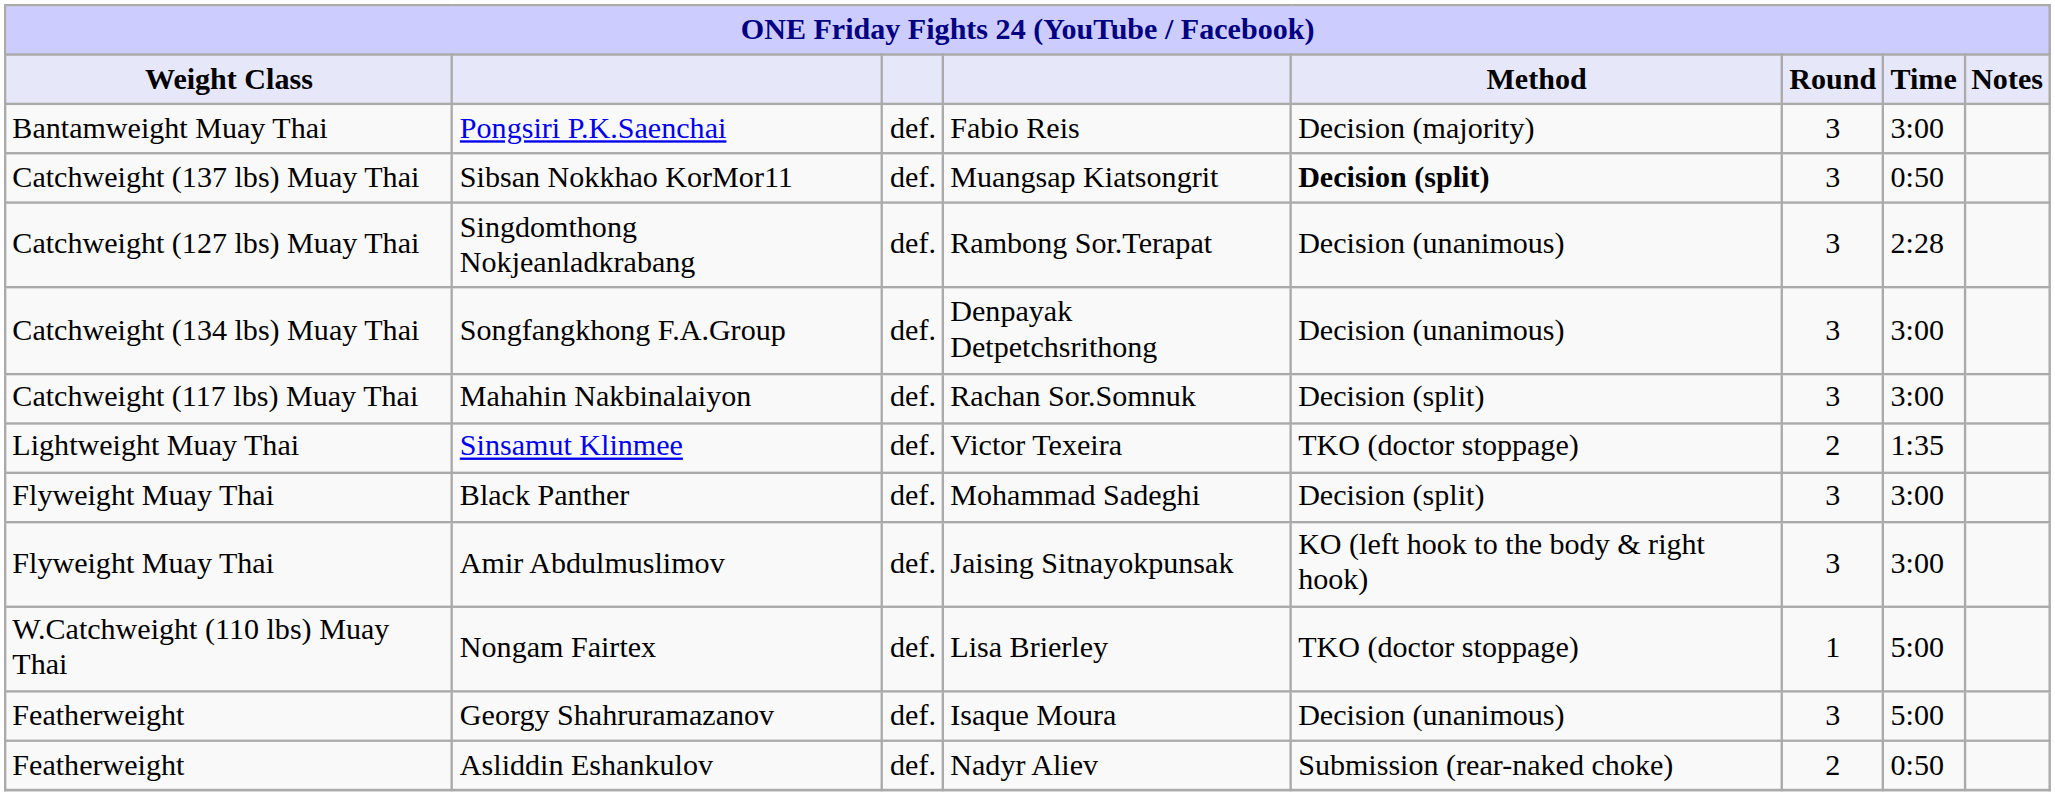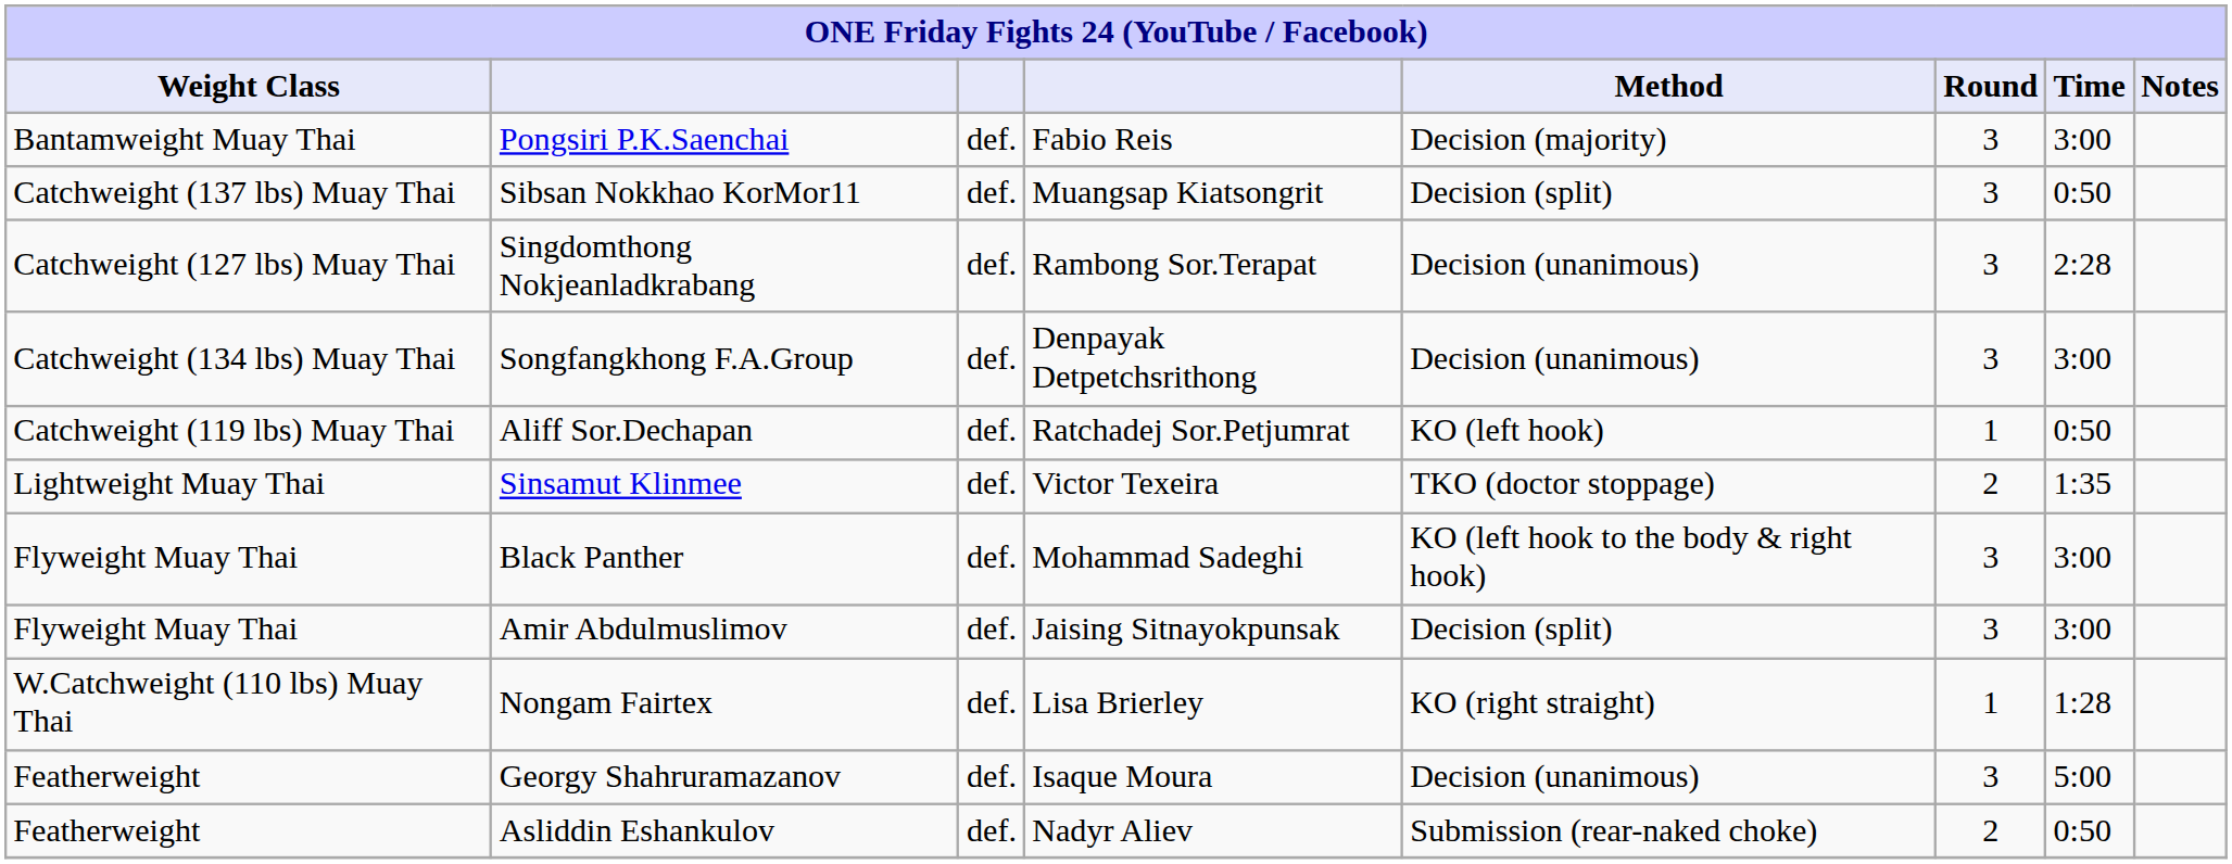Sibsan Nokkhao KorMor11 | Method: bold -> normal
- row: Catchweight (117 lbs) Muay Thai | Mahahin Nakbinalaiyon | def. | Rachan Sor.Somnuk | Decision (split) | 3 | 3:00
+ row: Catchweight (119 lbs) Muay Thai | Aliff Sor.Dechapan | def. | Ratchadej Sor.Petjumrat | KO (left hook) | 1 | 0:50
Black Panther | Method: Decision (split) -> KO (left hook to the body & right hook)
Amir Abdulmuslimov | Method: KO (left hook to the body & right hook) -> Decision (split)
Nongam Fairtex | Method: TKO (doctor stoppage) -> KO (right straight)
Nongam Fairtex | Time: 5:00 -> 1:28
